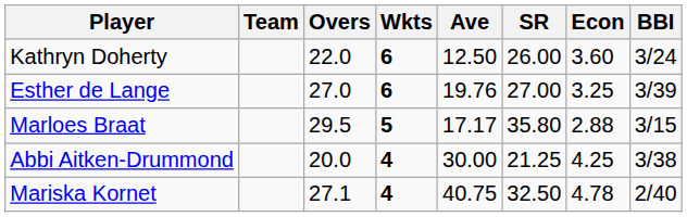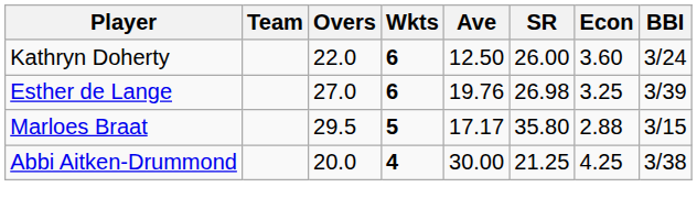Esther de Lange | SR: 27.00 -> 26.98
- row: Mariska Kornet | 27.1 | 4 | 40.75 | 32.50 | 4.78 | 2/40
